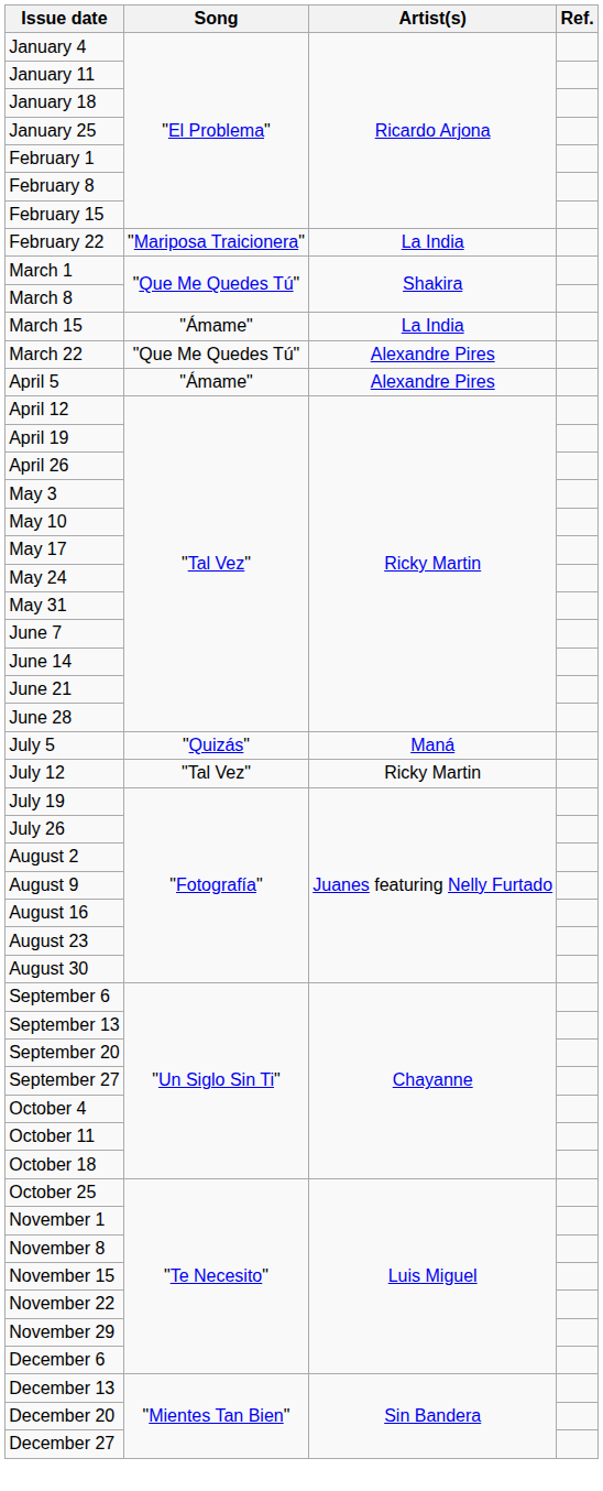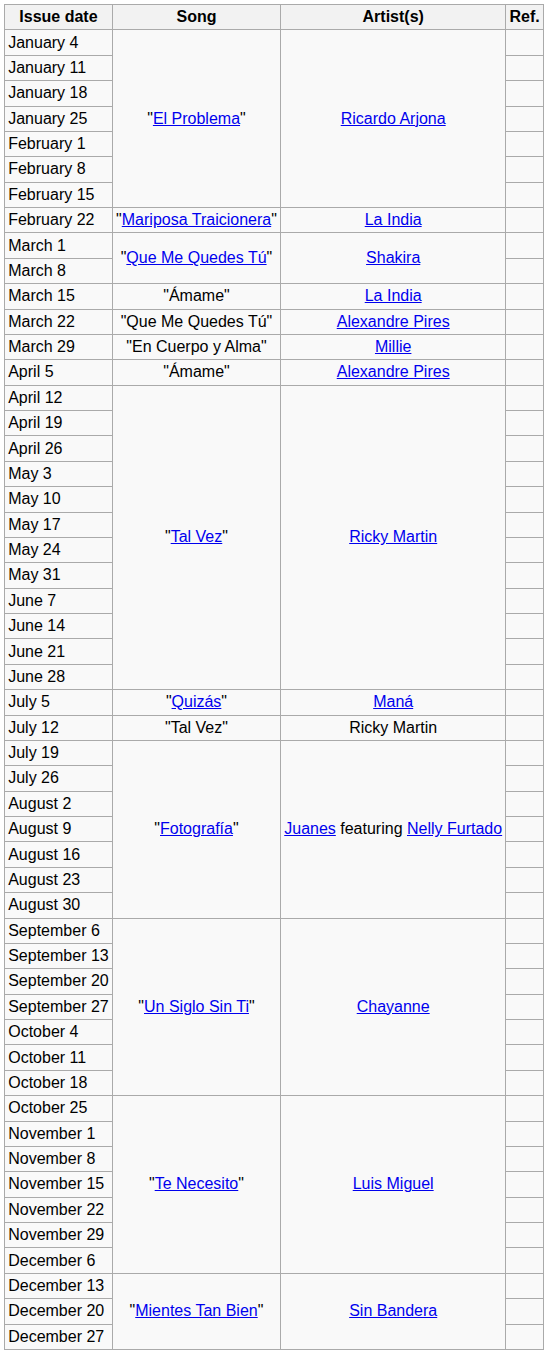+ row: March 29 | "En Cuerpo y Alma" | Millie
